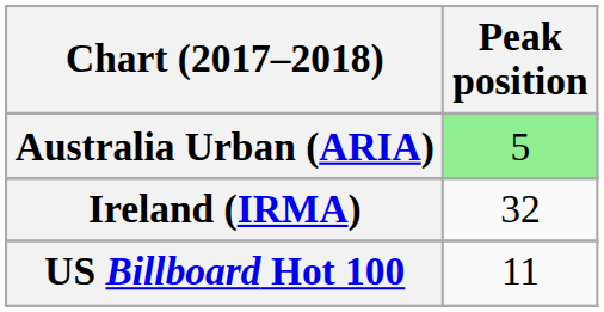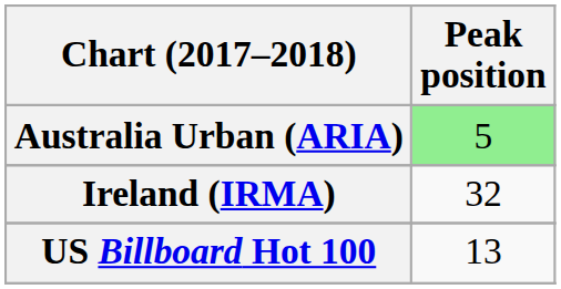US Billboard Hot 100 | Peak position: 11 -> 13
